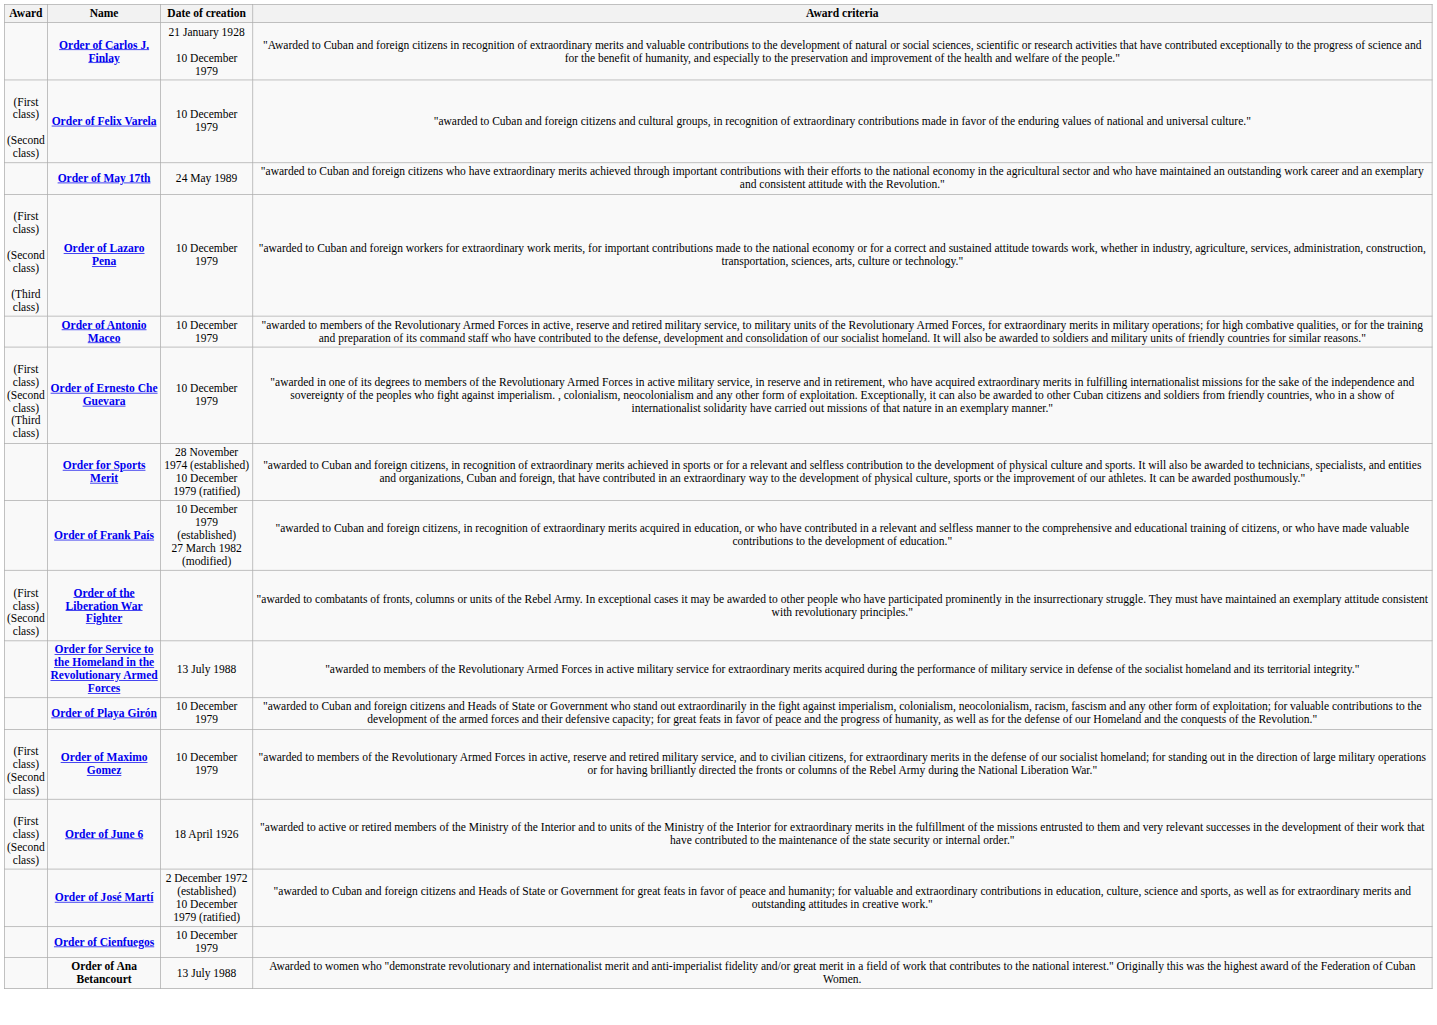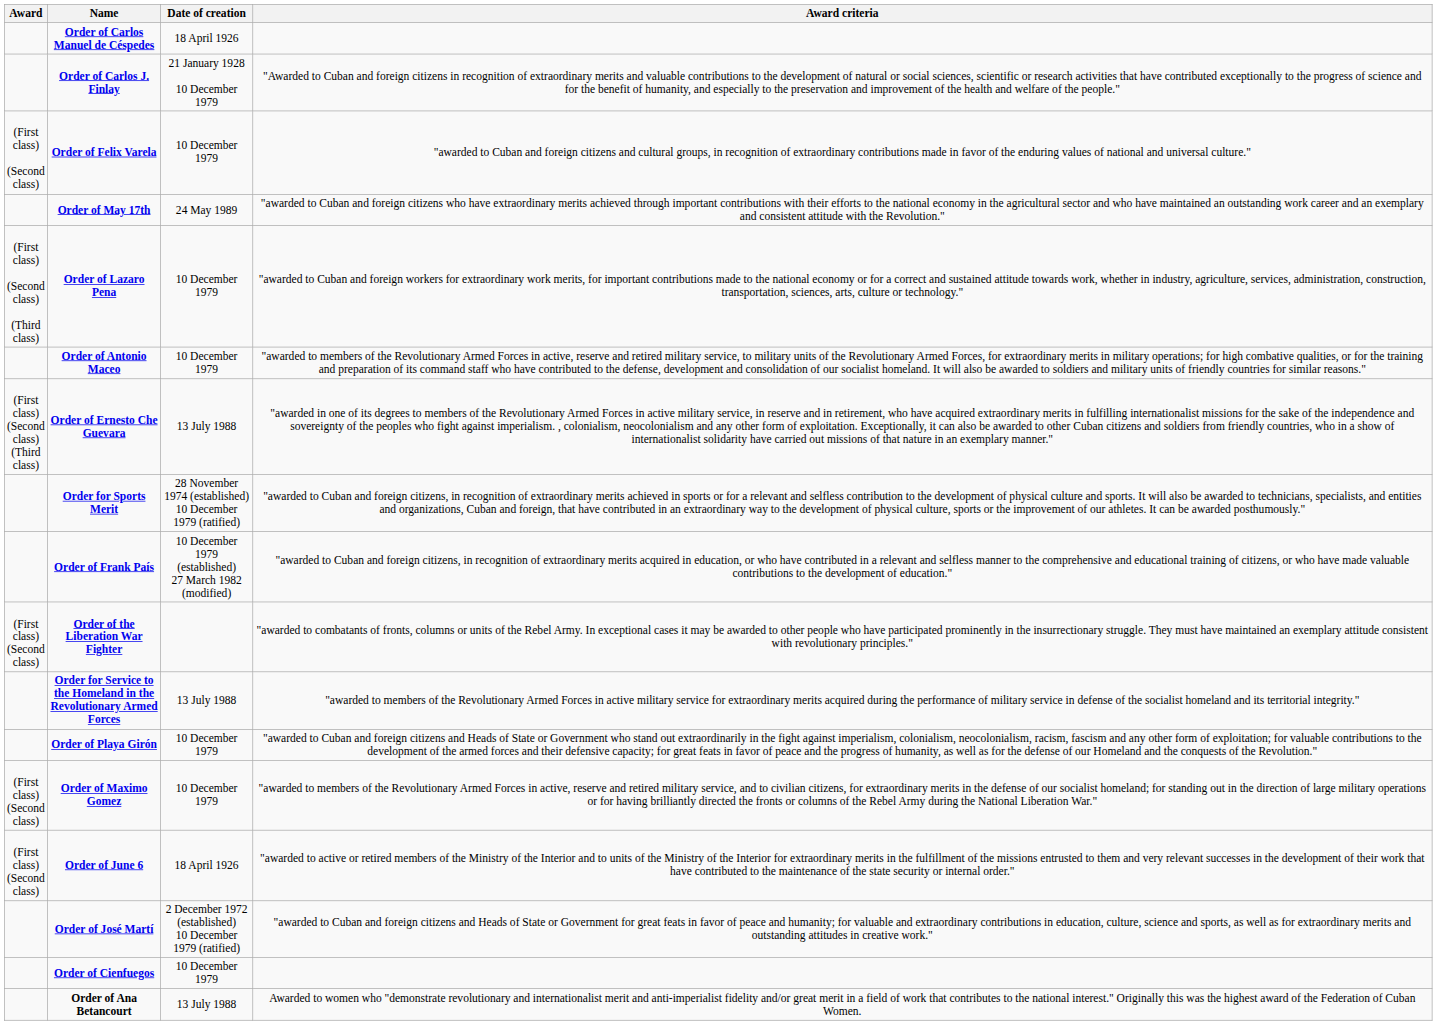+ row: Order of Carlos Manuel de Céspedes | 18 April 1926
Order of Ernesto Che Guevara | Date of creation: 10 December 1979 -> 13 July 1988
